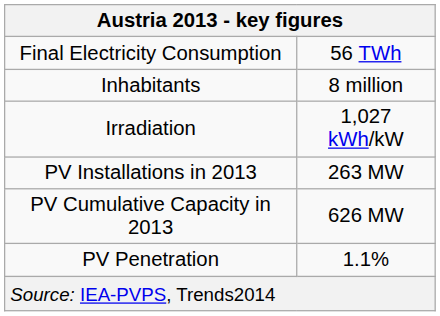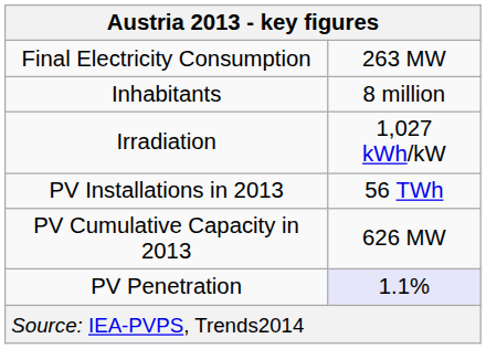Final Electricity Consumption | column 2: 56 TWh -> 263 MW
PV Installations in 2013 | column 2: 263 MW -> 56 TWh
PV Penetration | column 2: no background -> lavender background
